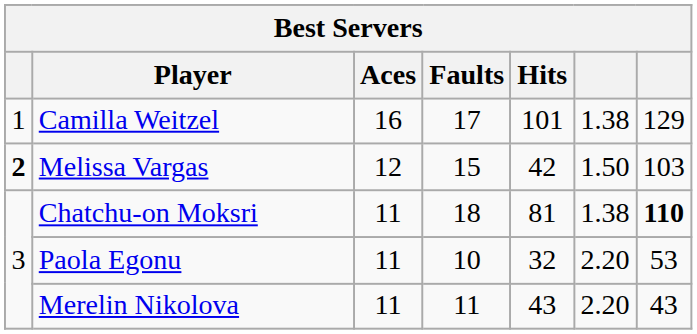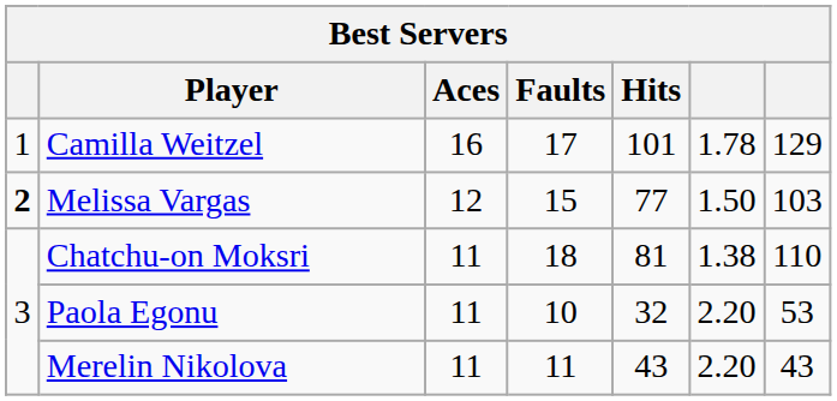Camilla Weitzel | column 6: 1.38 -> 1.78
Melissa Vargas | Hits: 42 -> 77
Chatchu-on Moksri | column 7: bold -> normal
